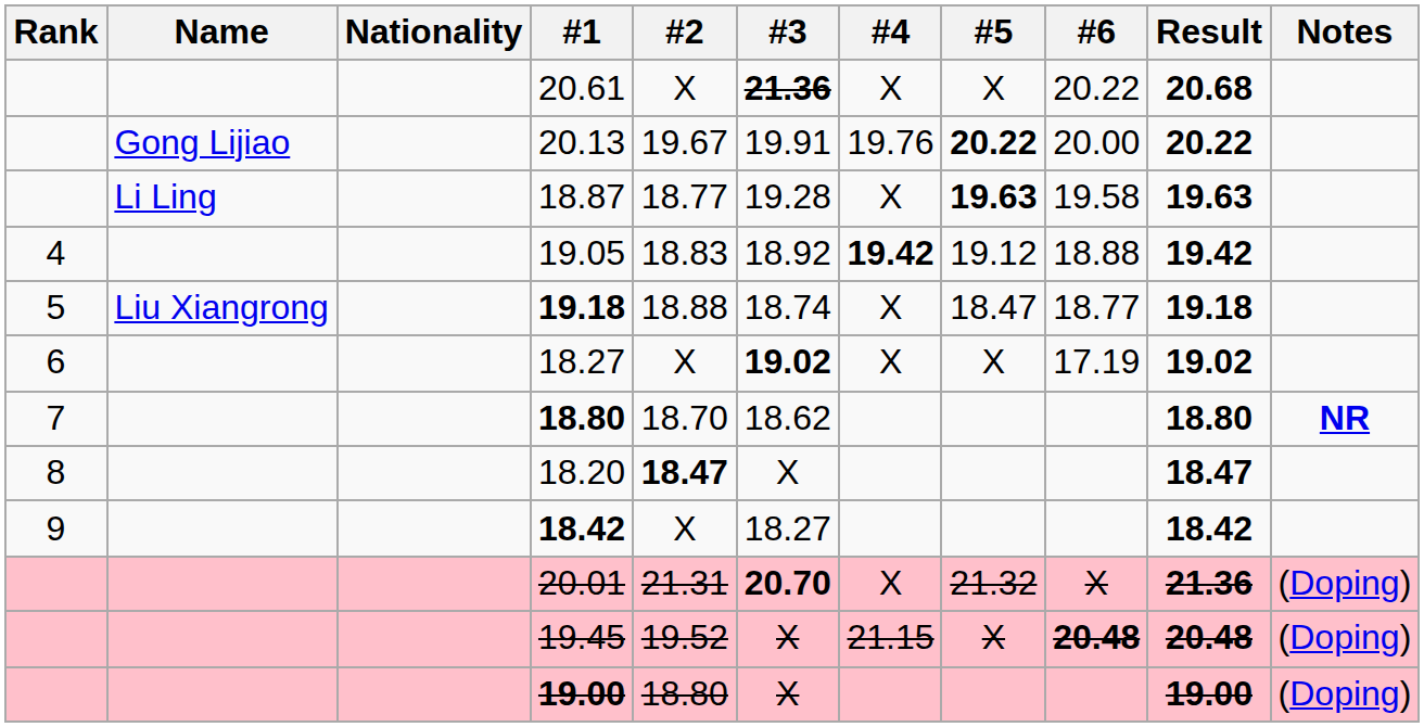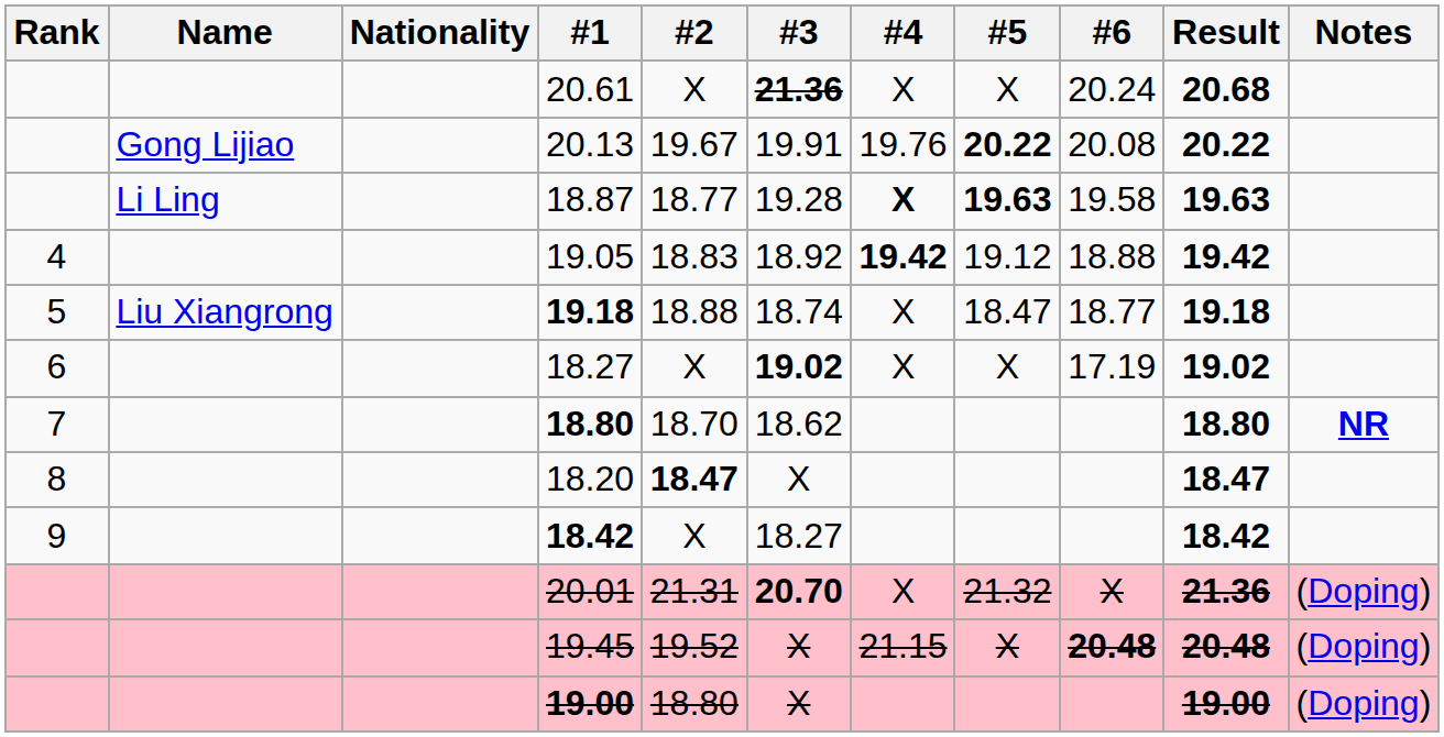20.61 | #6: 20.22 -> 20.24
20.13 | #6: 20.00 -> 20.08
18.87 | #4: normal -> bold
